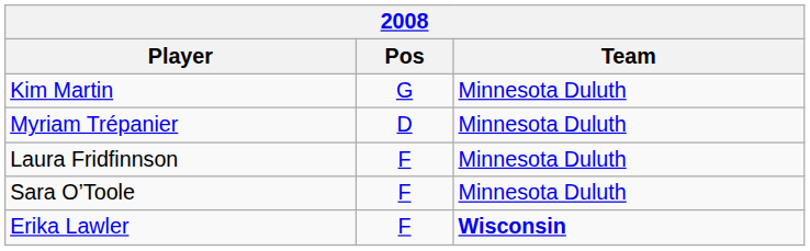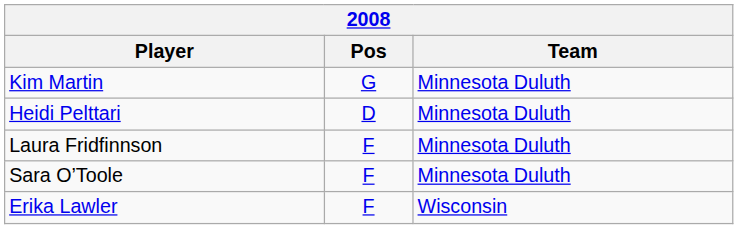- row: Myriam Trépanier | D | Minnesota Duluth
+ row: Heidi Pelttari | D | Minnesota Duluth
Erika Lawler | Team: bold -> normal
